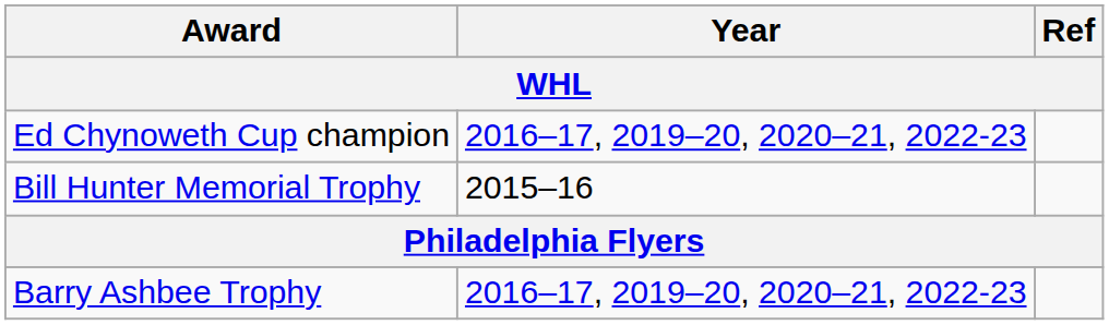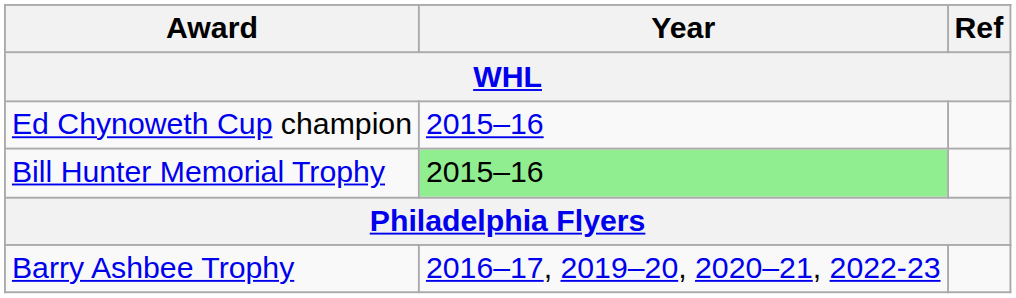Ed Chynoweth Cup champion | Year: 2016–17, 2019–20, 2020–21, 2022-23 -> 2015–16
Bill Hunter Memorial Trophy | Year: no background -> lightgreen background
